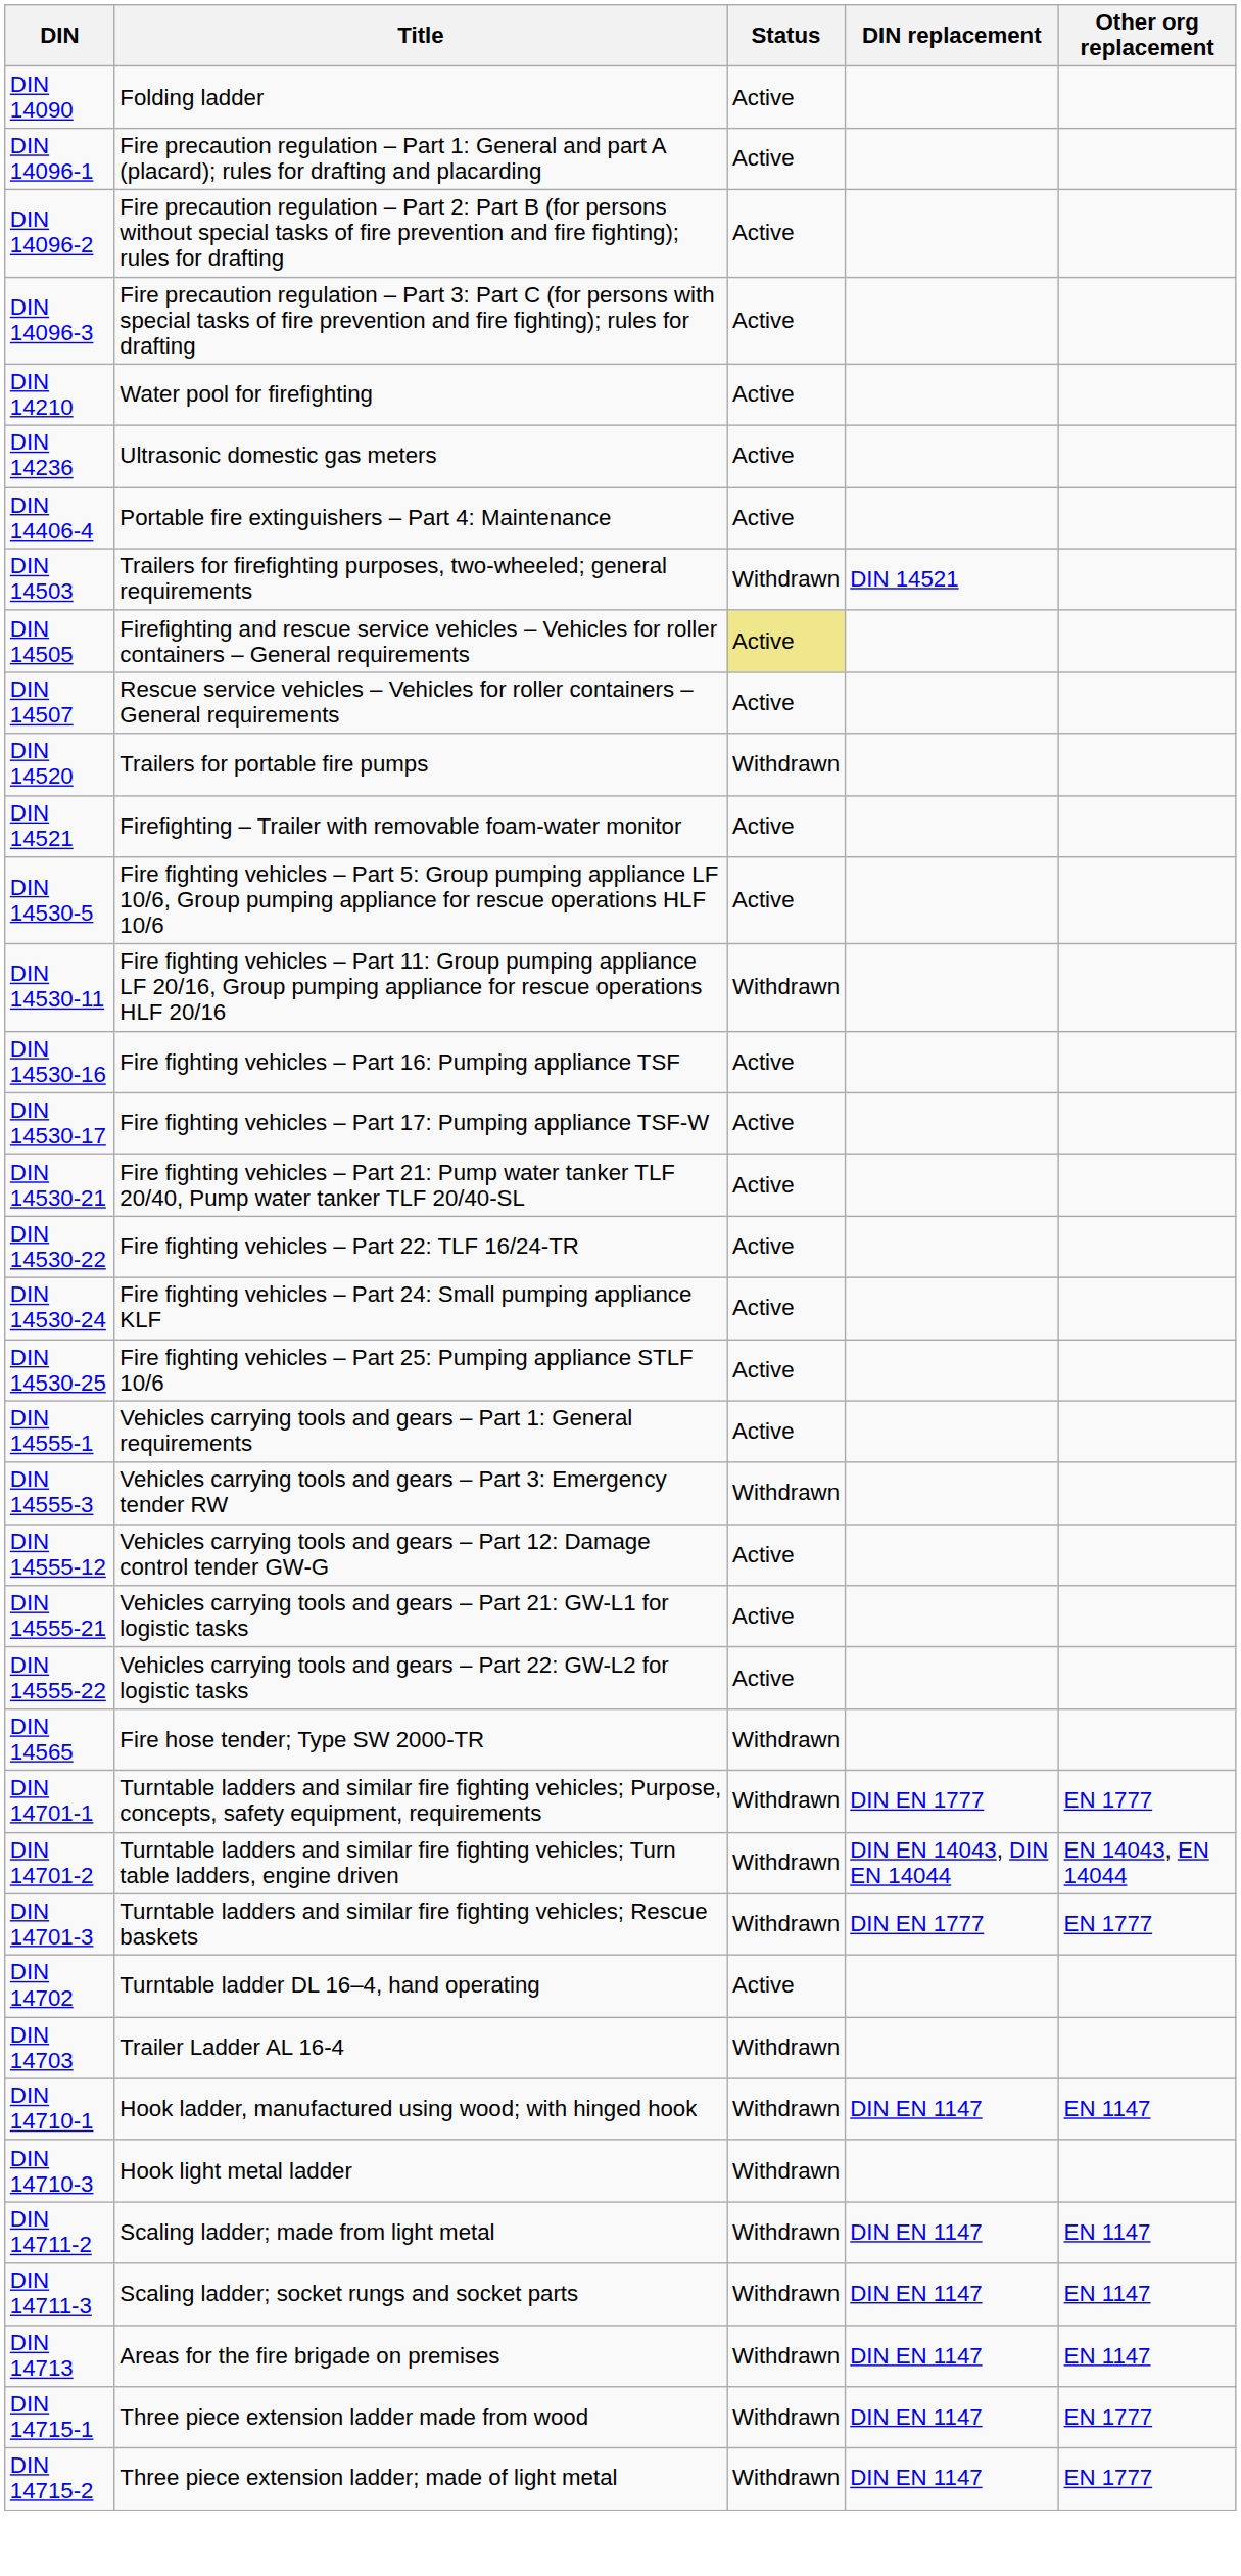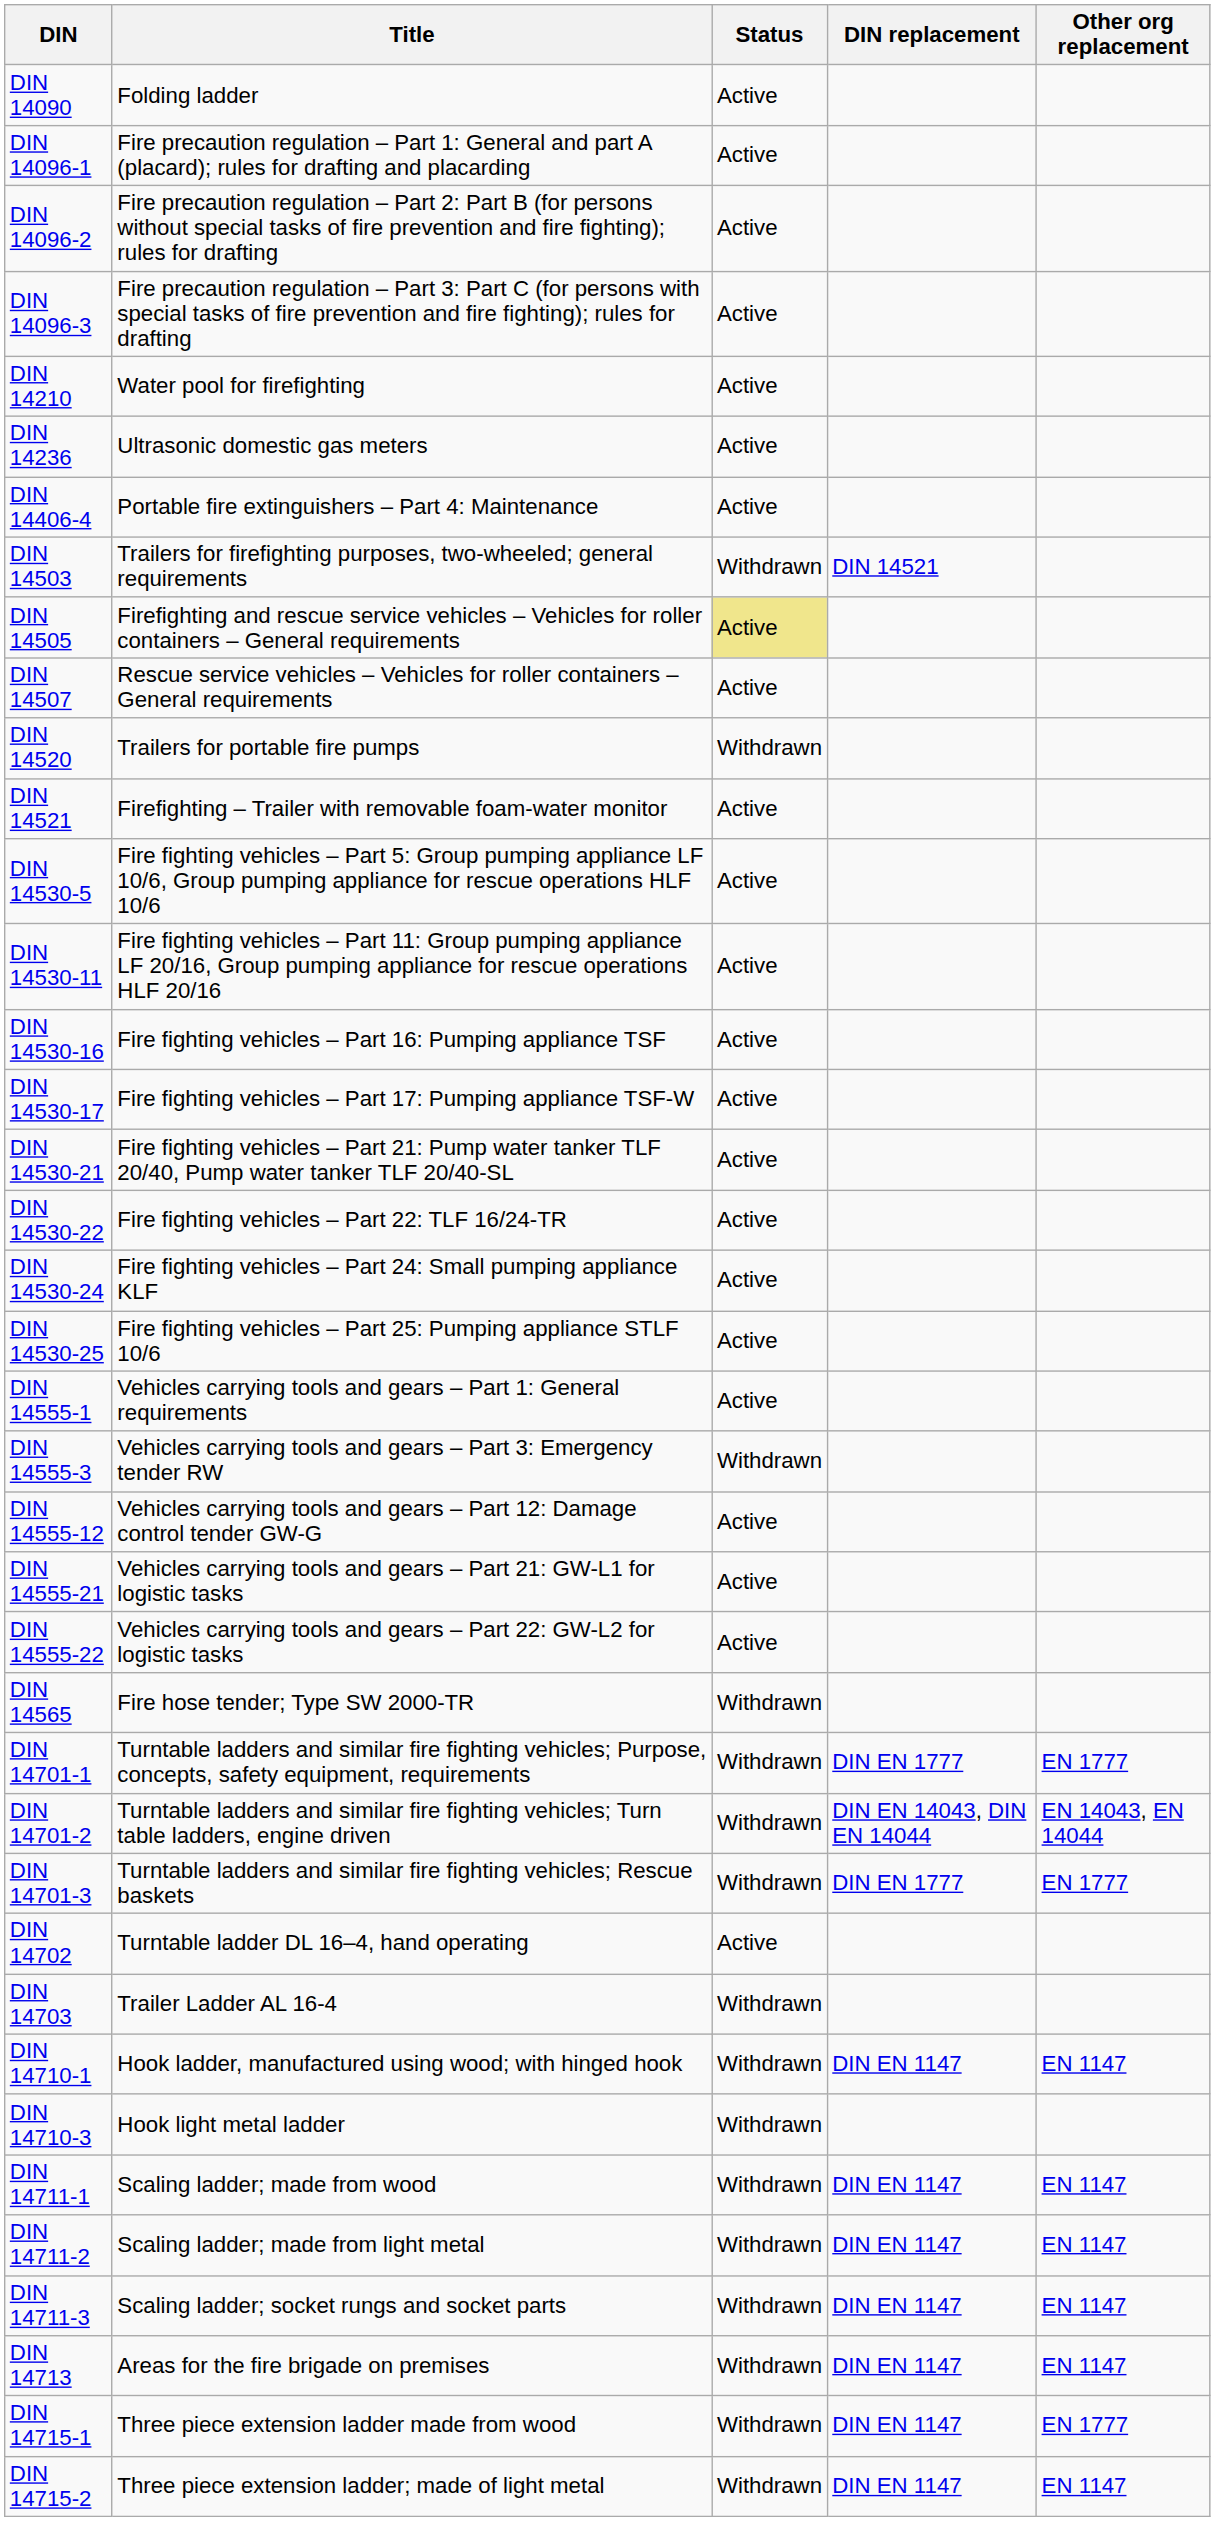DIN 14530-11 | Status: Withdrawn -> Active
+ row: DIN 14711-1 | Scaling ladder; made from wood | Withdrawn | DIN EN 1147 | EN 1147
DIN 14715-2 | Other org replacement: EN 1777 -> EN 1147
